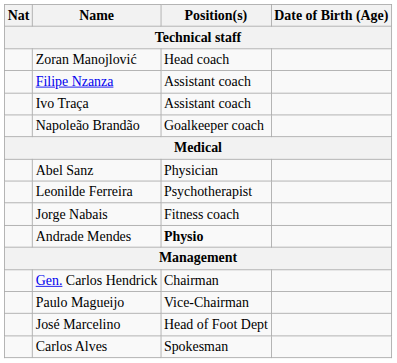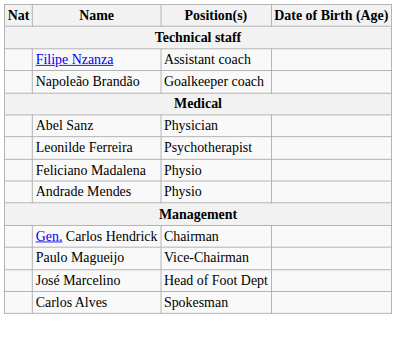- row: Zoran Manojlović | Head coach
- row: Ivo Traça | Assistant coach
- row: Jorge Nabais | Fitness coach
+ row: Feliciano Madalena | Physio
Andrade Mendes | Position(s): bold -> normal
